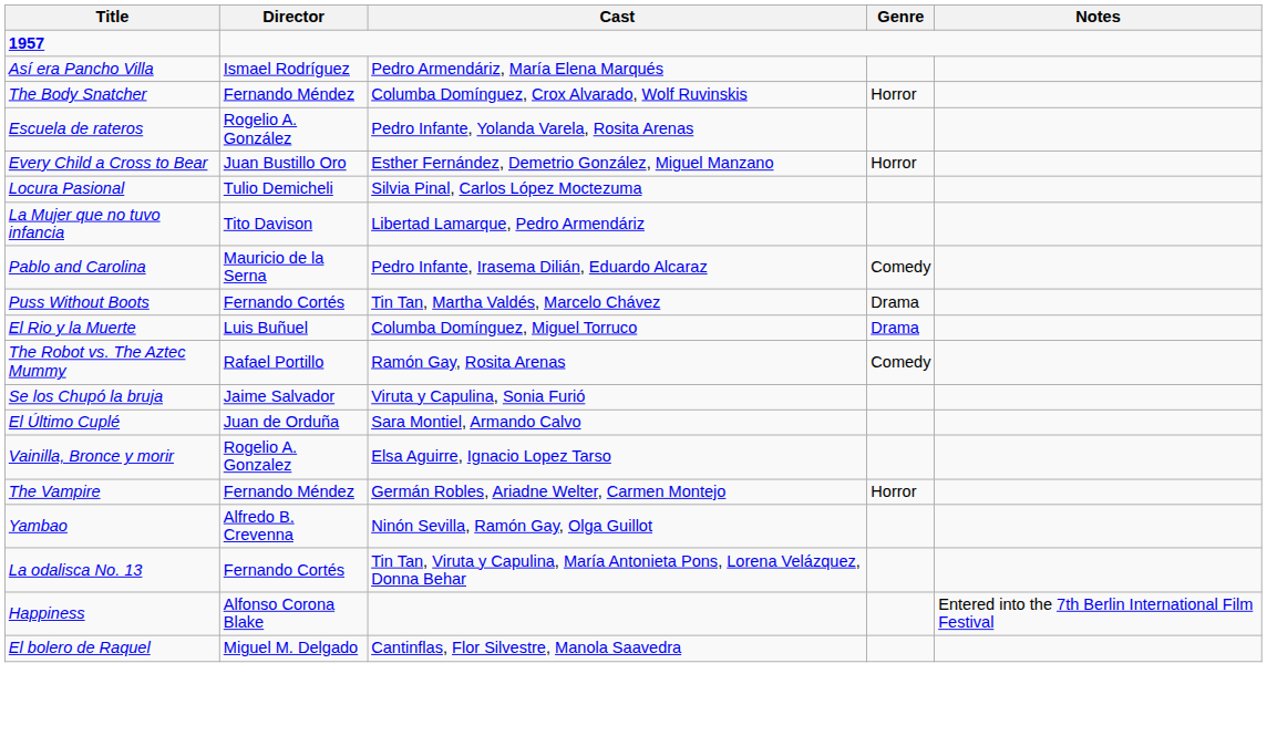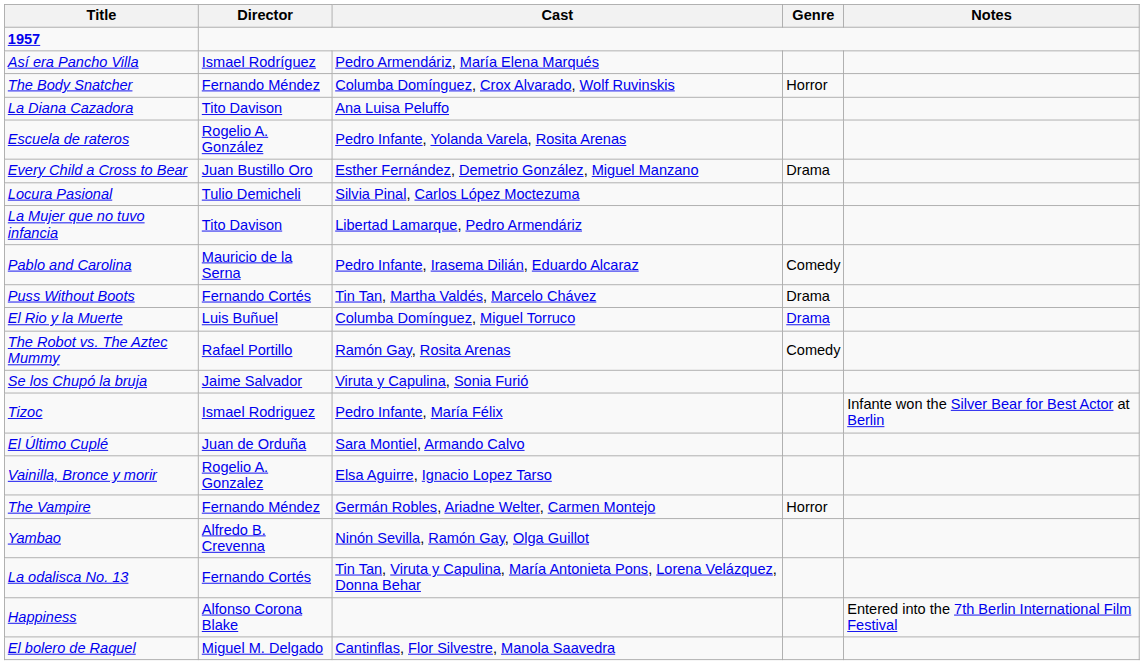+ row: La Diana Cazadora | Tito Davison | Ana Luisa Peluffo
Every Child a Cross to Bear | Genre: Horror -> Drama
+ row: Tizoc | Ismael Rodriguez | Pedro Infante, María Félix | Infante won the Silver Bear for Best Actor at Berlin
